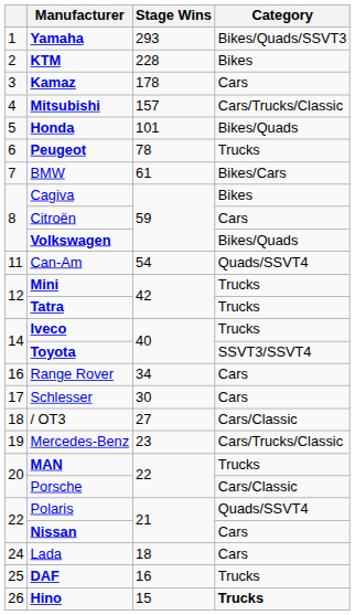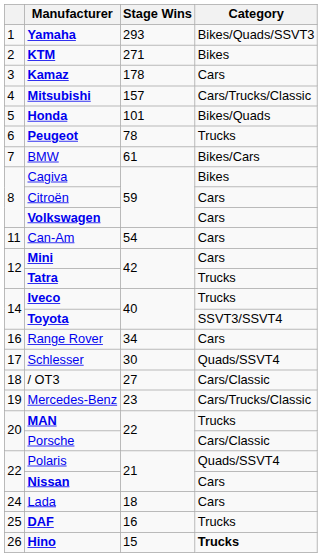KTM | Stage Wins: 228 -> 271
Volkswagen | Category: Bikes/Quads -> Cars
Can-Am | Category: Quads/SSVT4 -> Cars
Mini | Category: Trucks -> Cars
Schlesser | Category: Cars -> Quads/SSVT4
